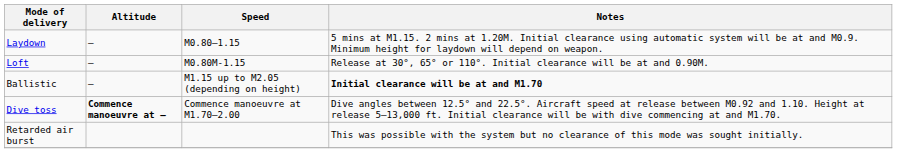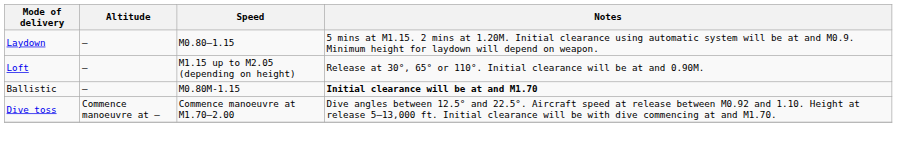Loft | Speed: M0.80M-1.15 -> M1.15 up to M2.05 (depending on height)
Ballistic | Speed: M1.15 up to M2.05 (depending on height) -> M0.80M-1.15
Dive toss | Altitude: bold -> normal
- row: Retarded air burst | This was possible with the system but no clearance of this mode was sought initially.
